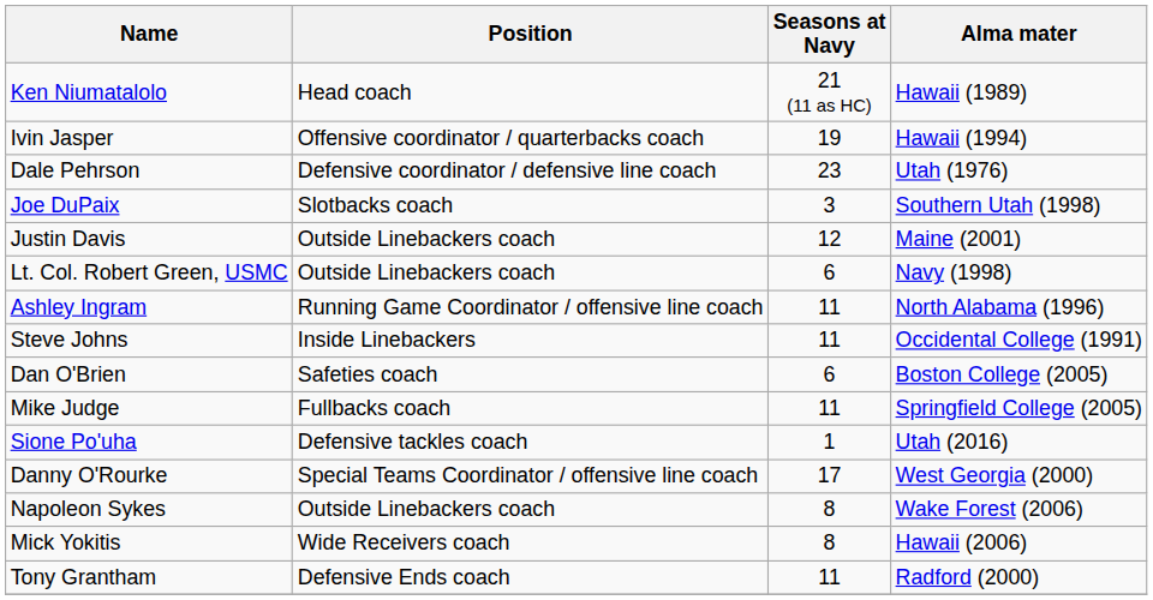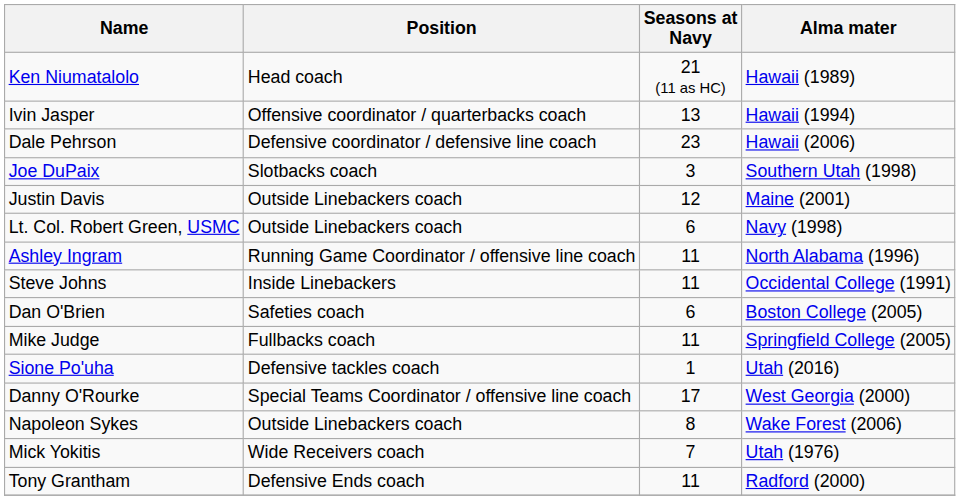Ivin Jasper | Seasons at Navy: 19 -> 13
Dale Pehrson | Alma mater: Utah (1976) -> Hawaii (2006)
Mick Yokitis | Seasons at Navy: 8 -> 7
Mick Yokitis | Alma mater: Hawaii (2006) -> Utah (1976)
